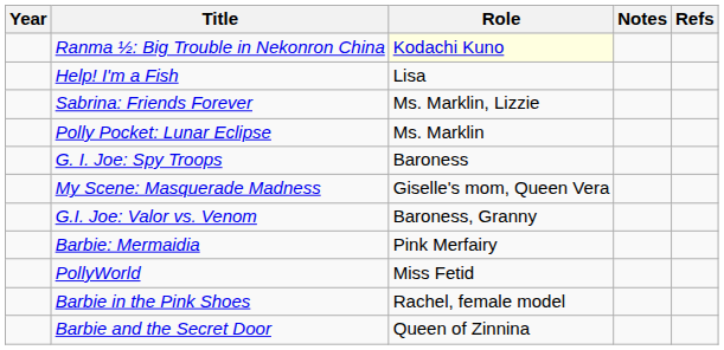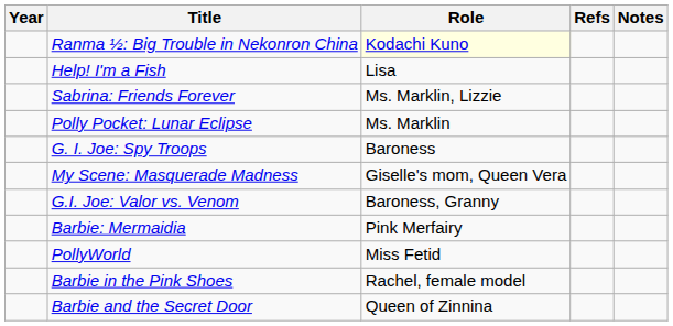columns swapped: Notes <-> Refs
